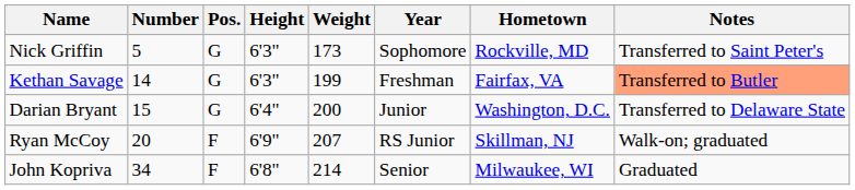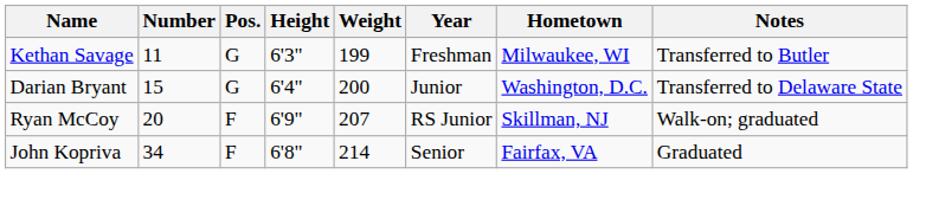- row: Nick Griffin | 5 | G | 6'3" | 173 | Sophomore | Rockville, MD | Transferred to Saint Peter's
Kethan Savage | Number: 14 -> 11
Kethan Savage | Hometown: Fairfax, VA -> Milwaukee, WI
Kethan Savage | Notes: lightsalmon background -> no background
John Kopriva | Hometown: Milwaukee, WI -> Fairfax, VA
